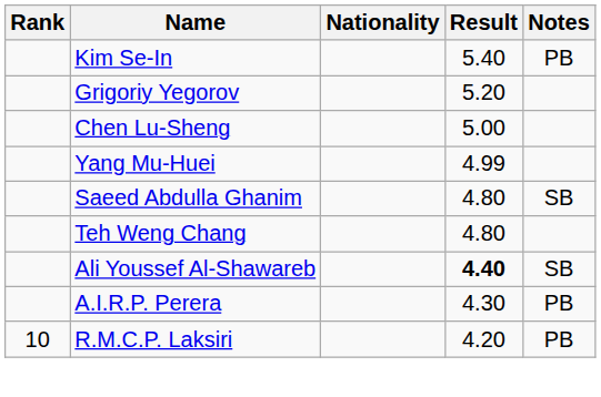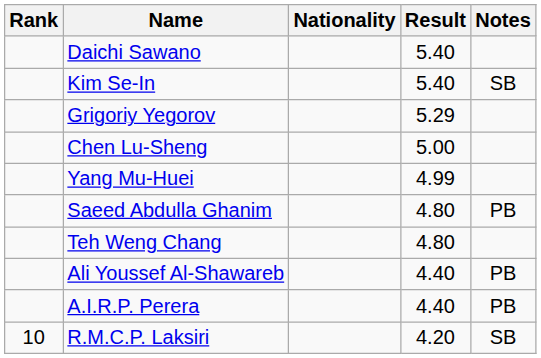+ row: Daichi Sawano | 5.40
Kim Se-In | Notes: PB -> SB
Grigoriy Yegorov | Result: 5.20 -> 5.29
Saeed Abdulla Ghanim | Notes: SB -> PB
Ali Youssef Al-Shawareb | Result: bold -> normal
Ali Youssef Al-Shawareb | Notes: SB -> PB
A.I.R.P. Perera | Result: 4.30 -> 4.40
R.M.C.P. Laksiri | Notes: PB -> SB
